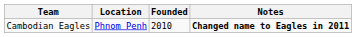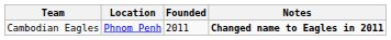Cambodian Eagles | Founded: 2010 -> 2011
